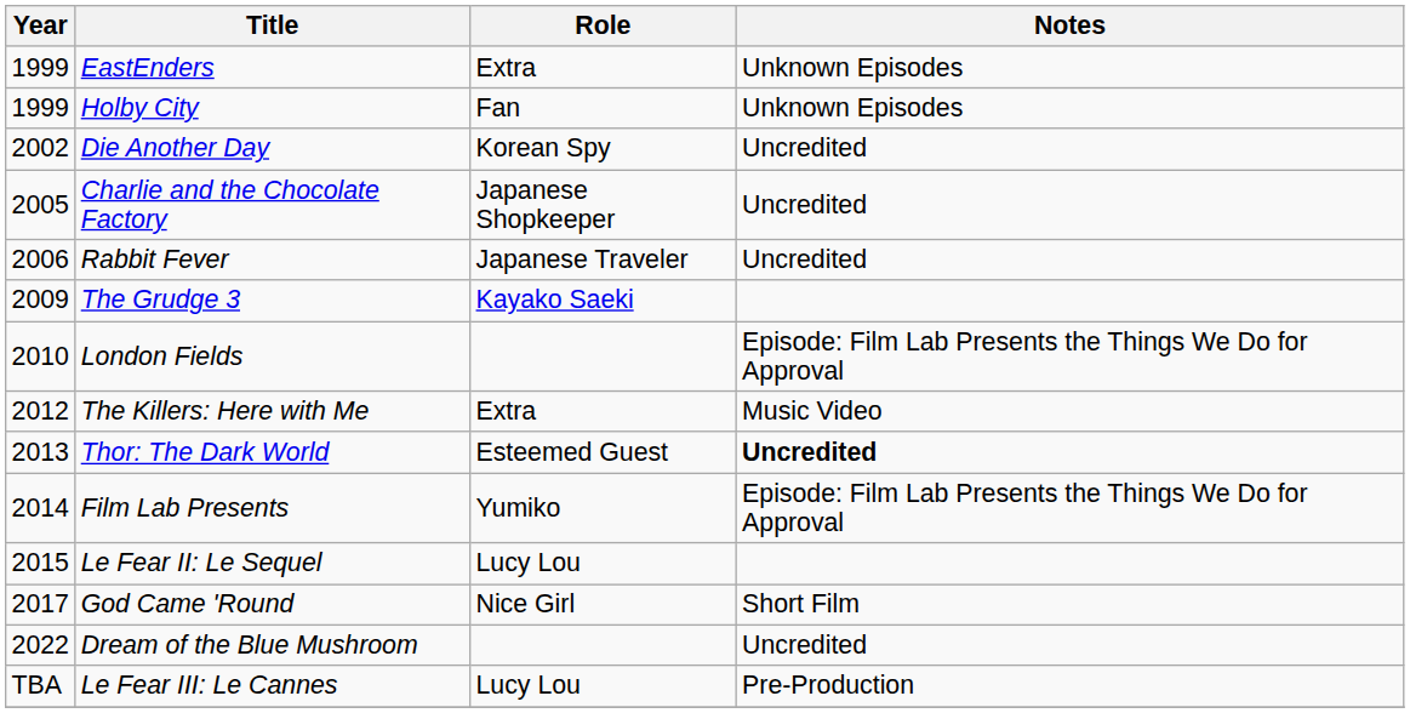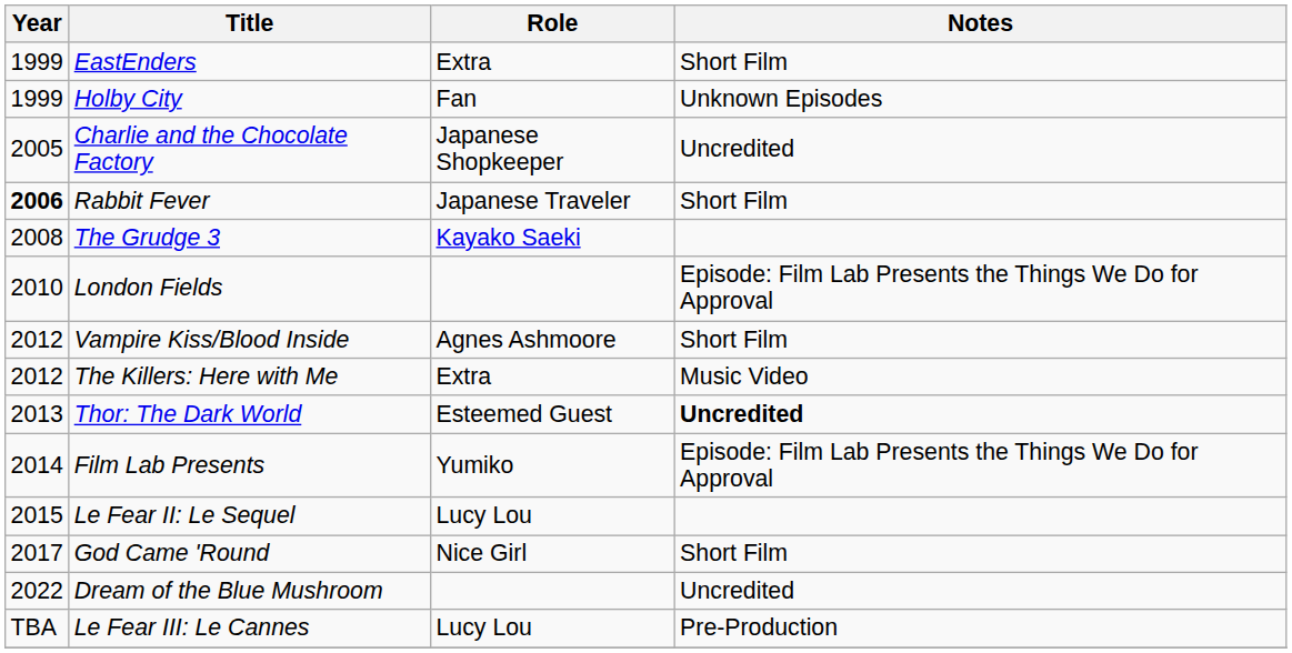EastEnders | Notes: Unknown Episodes -> Short Film
- row: 2002 | Die Another Day | Korean Spy | Uncredited
Rabbit Fever | Year: normal -> bold
Rabbit Fever | Notes: Uncredited -> Short Film
The Grudge 3 | Year: 2009 -> 2008
+ row: 2012 | Vampire Kiss/Blood Inside | Agnes Ashmoore | Short Film
